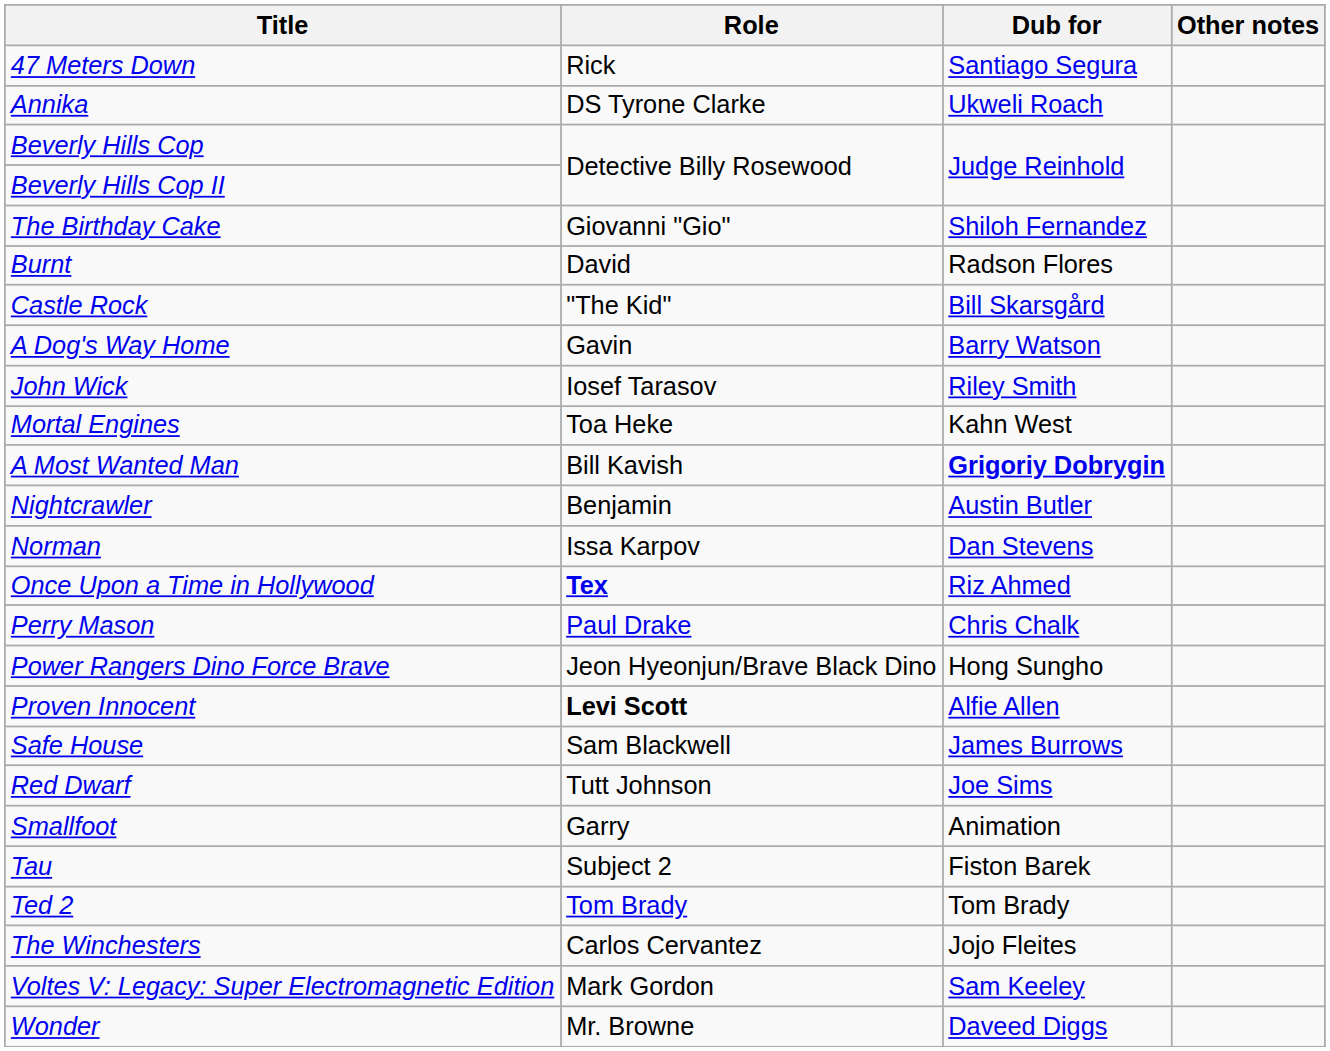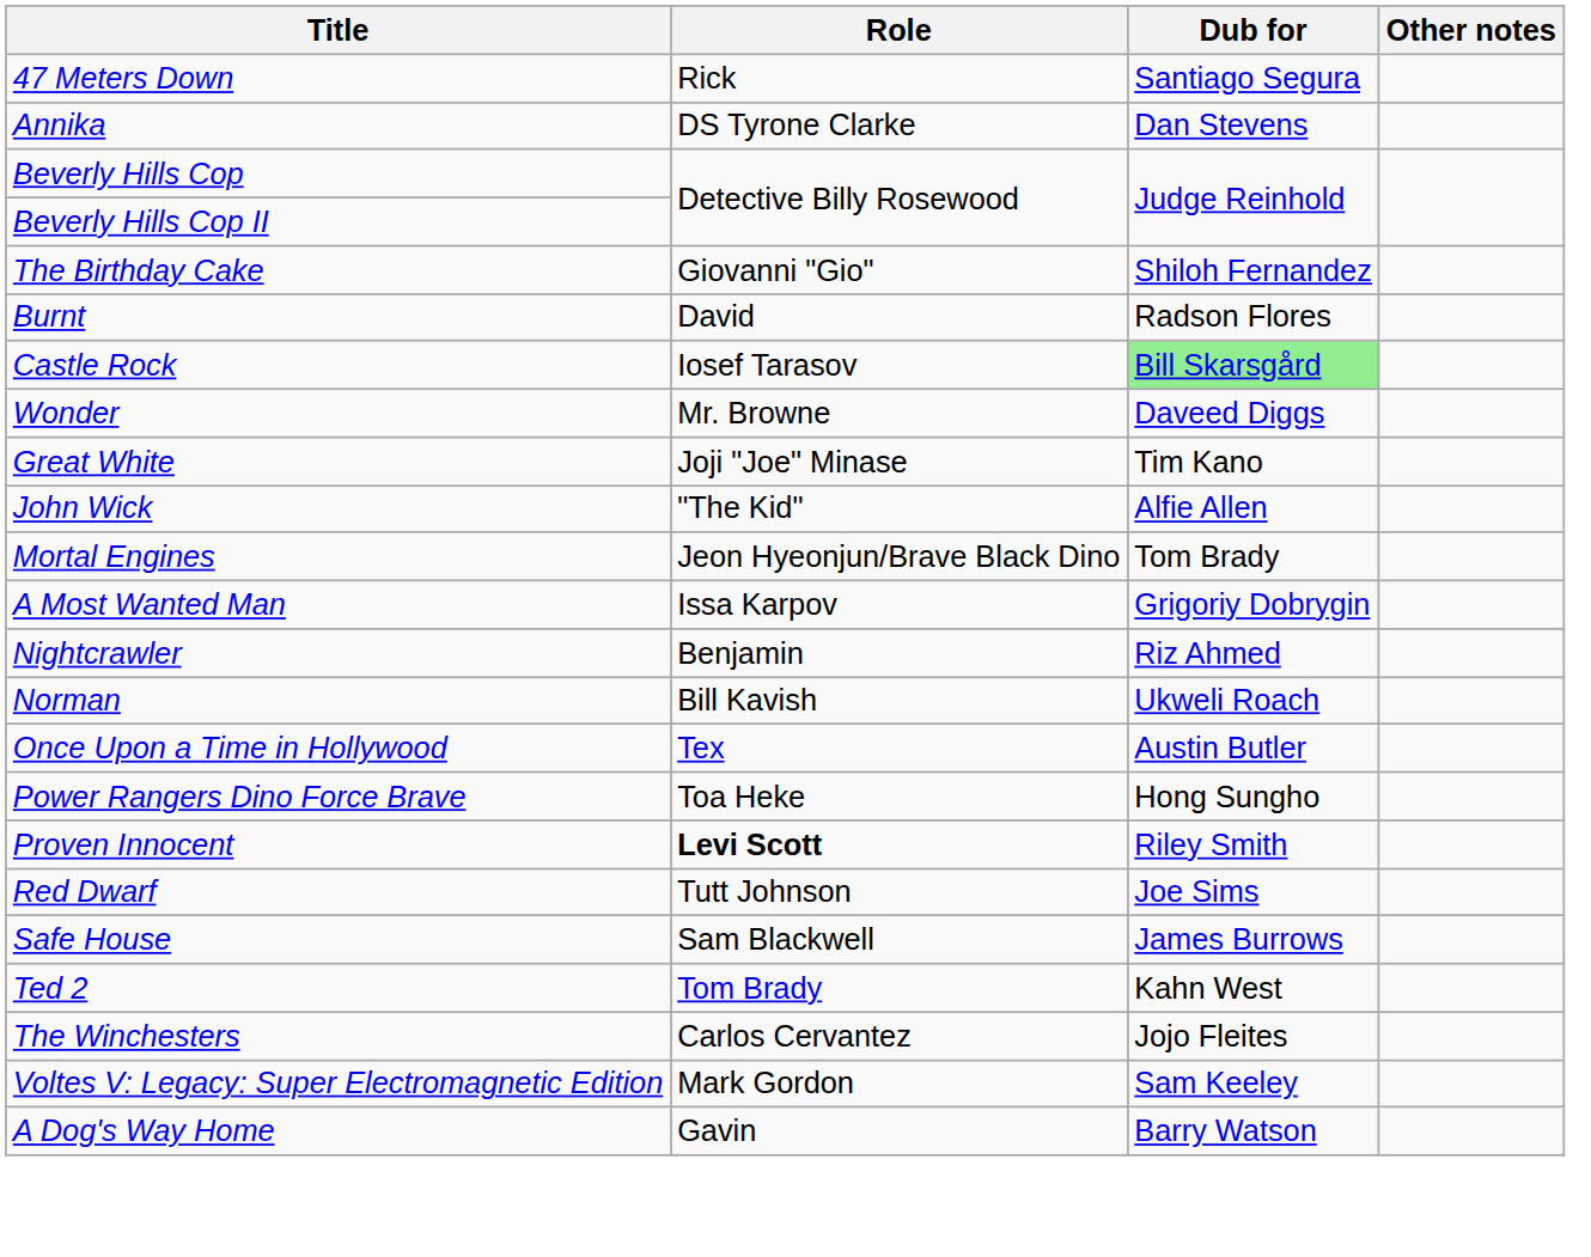Annika | Dub for: Ukweli Roach -> Dan Stevens
Castle Rock | Role: "The Kid" -> Iosef Tarasov
Castle Rock | Dub for: no background -> lightgreen background
rows swapped: A Dog's Way Home <-> Wonder
+ row: Great White | Joji "Joe" Minase | Tim Kano
John Wick | Role: Iosef Tarasov -> "The Kid"
John Wick | Dub for: Riley Smith -> Alfie Allen
Mortal Engines | Role: Toa Heke -> Jeon Hyeonjun/Brave Black Dino
Mortal Engines | Dub for: Kahn West -> Tom Brady
A Most Wanted Man | Role: Bill Kavish -> Issa Karpov
A Most Wanted Man | Dub for: bold -> normal
Nightcrawler | Dub for: Austin Butler -> Riz Ahmed
Norman | Role: Issa Karpov -> Bill Kavish
Norman | Dub for: Dan Stevens -> Ukweli Roach
Once Upon a Time in Hollywood | Role: bold -> normal
Once Upon a Time in Hollywood | Dub for: Riz Ahmed -> Austin Butler
- row: Perry Mason | Paul Drake | Chris Chalk
Power Rangers Dino Force Brave | Role: Jeon Hyeonjun/Brave Black Dino -> Toa Heke
Proven Innocent | Dub for: Alfie Allen -> Riley Smith
rows swapped: Red Dwarf <-> Safe House
- row: Smallfoot | Garry | Animation
- row: Tau | Subject 2 | Fiston Barek
Ted 2 | Dub for: Tom Brady -> Kahn West
